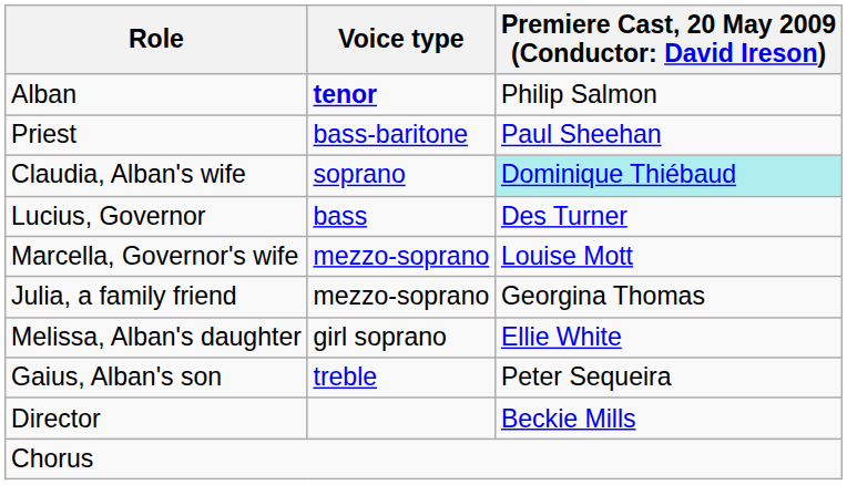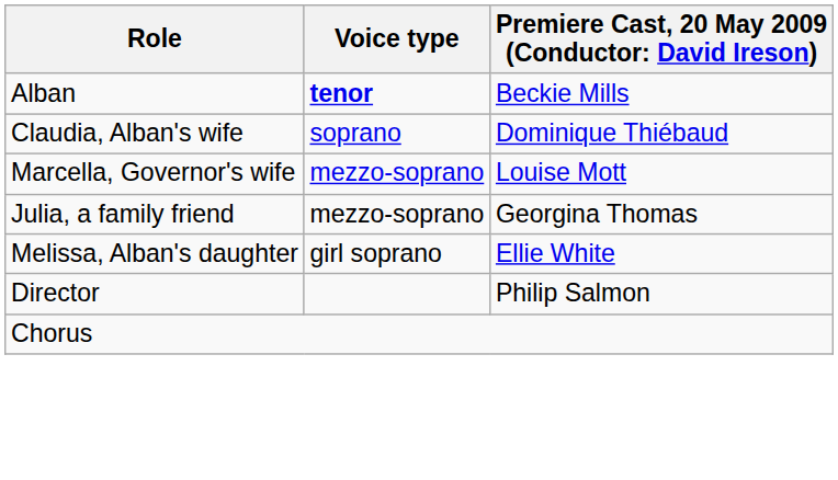Alban | column 3: Philip Salmon -> Beckie Mills
- row: Priest | bass-baritone | Paul Sheehan
Claudia, Alban's wife | column 3: paleturquoise background -> no background
- row: Lucius, Governor | bass | Des Turner
- row: Gaius, Alban's son | treble | Peter Sequeira
Director | column 3: Beckie Mills -> Philip Salmon
